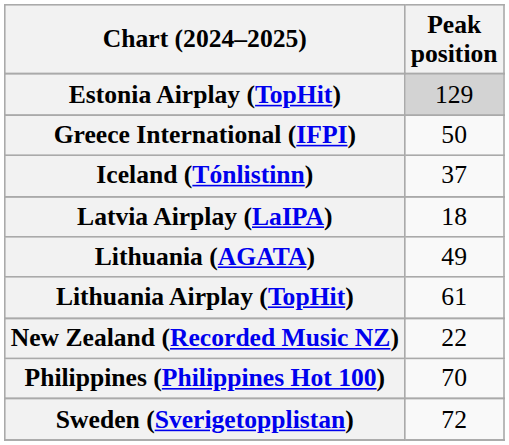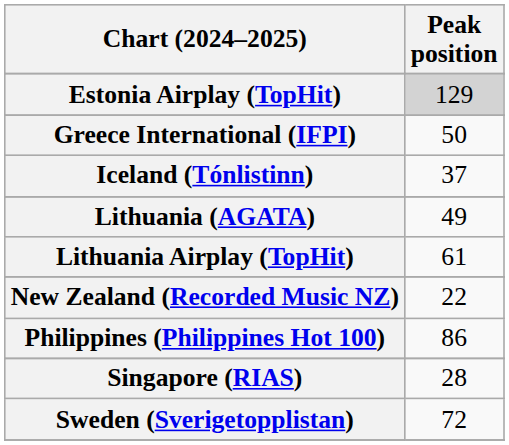- row: Latvia Airplay (LaIPA) | 18
Philippines (Philippines Hot 100) | Peak position: 70 -> 86
+ row: Singapore (RIAS) | 28
